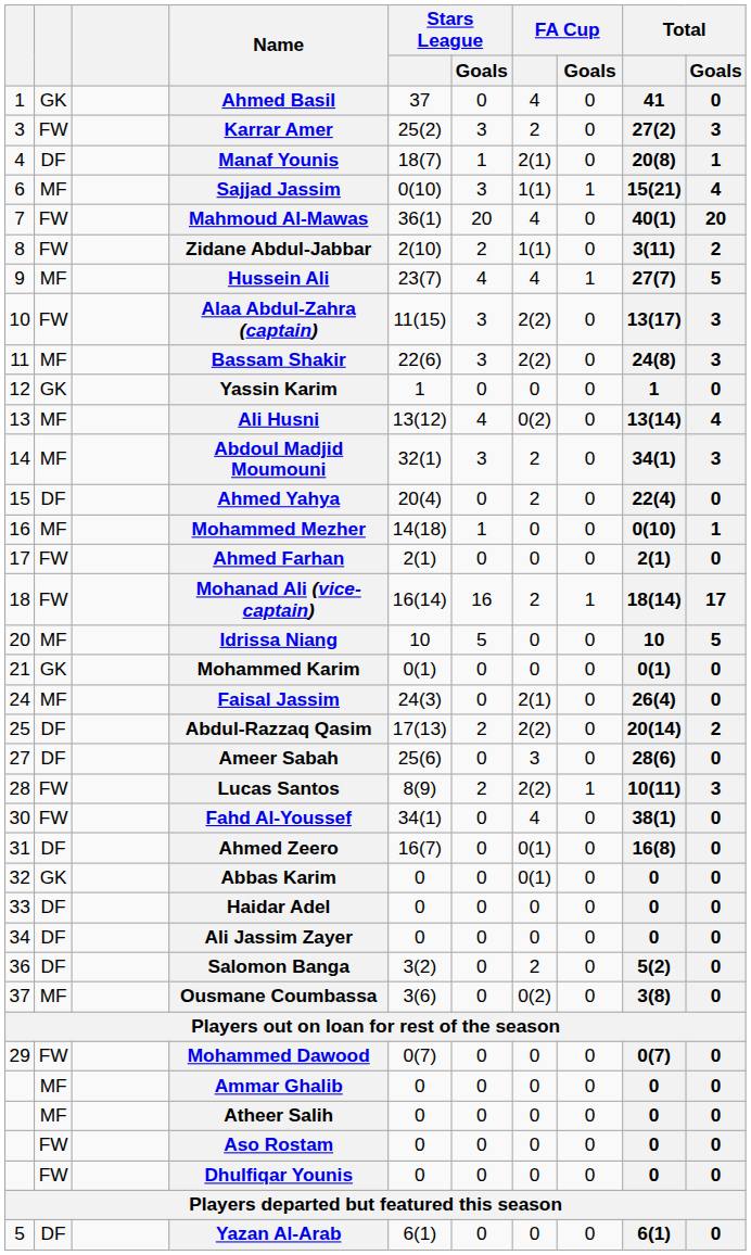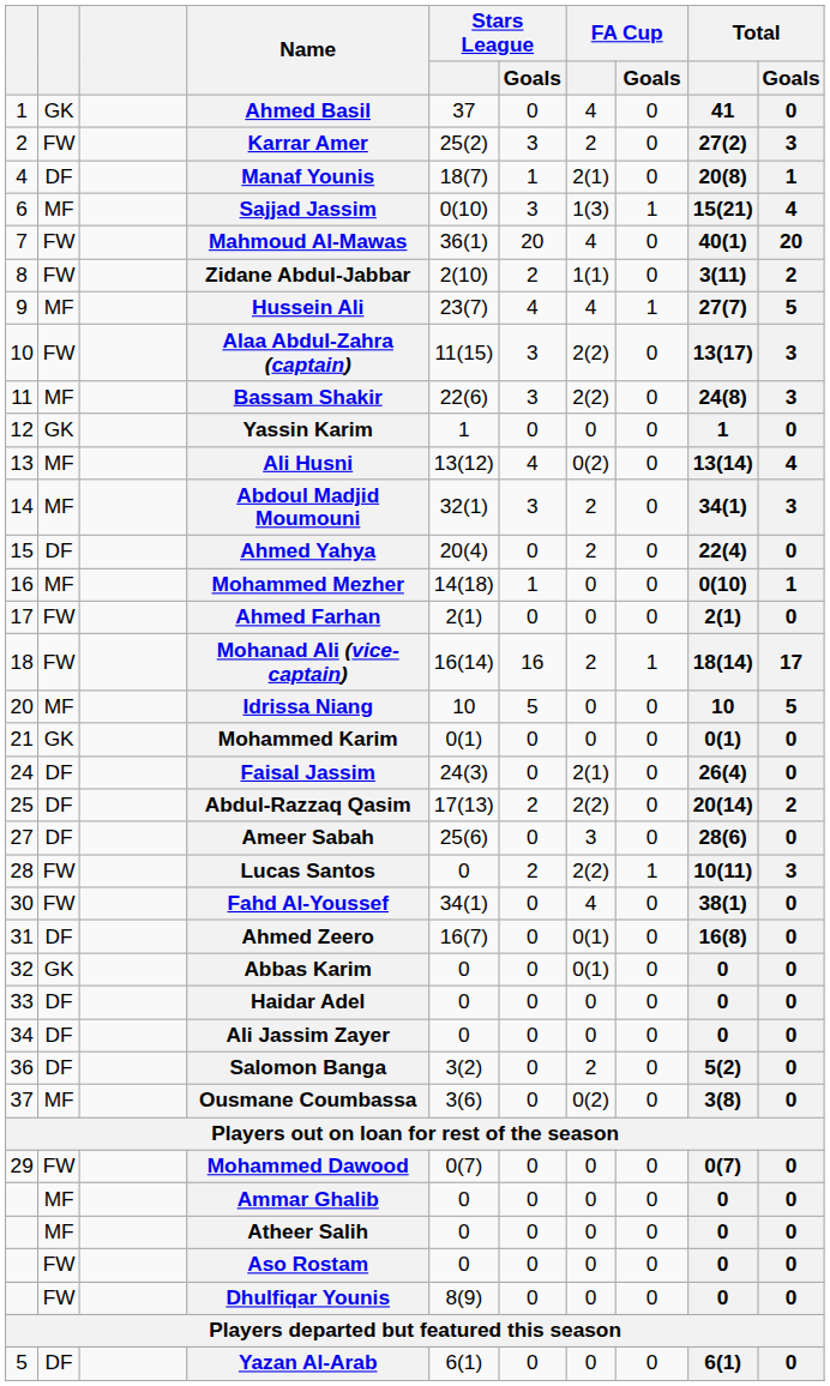Karrar Amer | column 1: 3 -> 2
Sajjad Jassim | FA Cup: 1(1) -> 1(3)
Faisal Jassim | column 2: MF -> DF
Lucas Santos | Stars League: 8(9) -> 0
Dhulfiqar Younis | Stars League: 0 -> 8(9)
